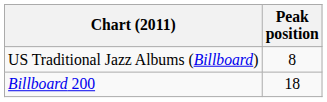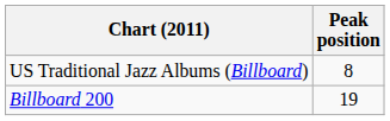Billboard 200 | Peak position: 18 -> 19
